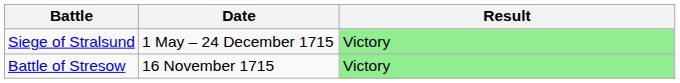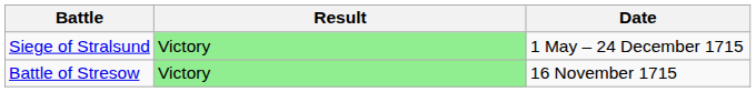columns swapped: Date <-> Result
